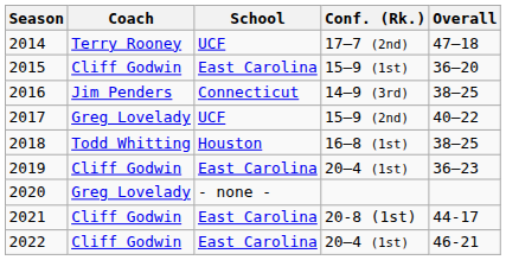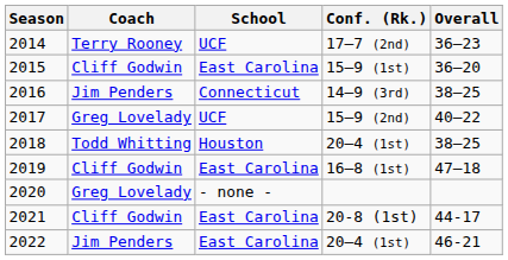2014 | Overall: 47–18 -> 36–23
2018 | Conf. (Rk.): 16–8 (1st) -> 20–4 (1st)
2019 | Conf. (Rk.): 20–4 (1st) -> 16–8 (1st)
2019 | Overall: 36–23 -> 47–18
2022 | Coach: Cliff Godwin -> Jim Penders
